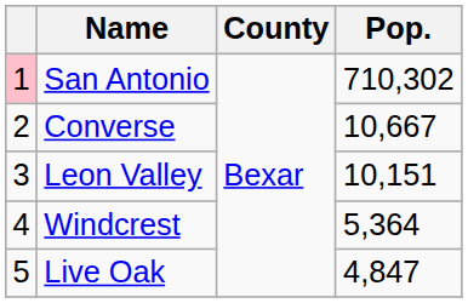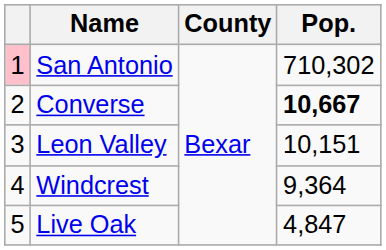Converse | Pop.: normal -> bold
Windcrest | Pop.: 5,364 -> 9,364
